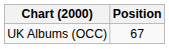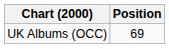UK Albums (OCC) | Position: 67 -> 69
